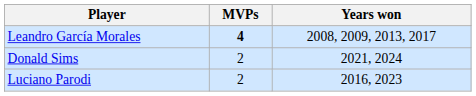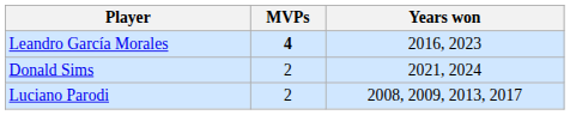Leandro García Morales | Years won: 2008, 2009, 2013, 2017 -> 2016, 2023
Luciano Parodi | Years won: 2016, 2023 -> 2008, 2009, 2013, 2017
